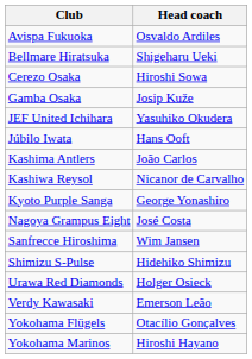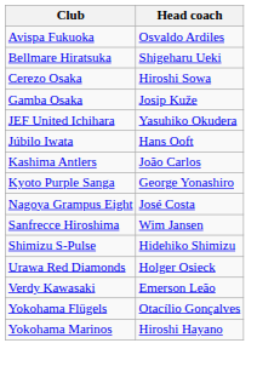- row: Kashiwa Reysol | Nicanor de Carvalho
